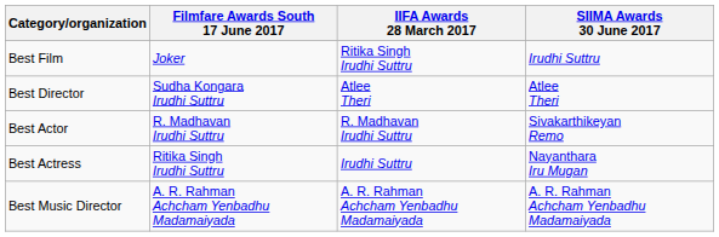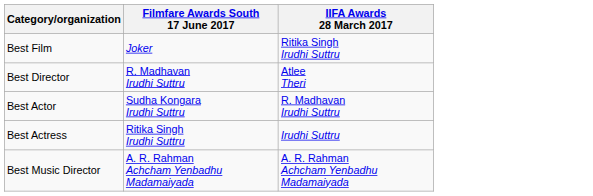- column: SIIMA Awards 30 June 2017 | Irudhi Suttru | Atlee Theri | Sivakarthikeyan Remo | Nayanthara Iru Mugan | A. R. Rahman Achcham Yenbadhu Madamaiyada
Best Director | Filmfare Awards South 17 June 2017: Sudha Kongara Irudhi Suttru -> R. Madhavan Irudhi Suttru
Best Actor | Filmfare Awards South 17 June 2017: R. Madhavan Irudhi Suttru -> Sudha Kongara Irudhi Suttru
